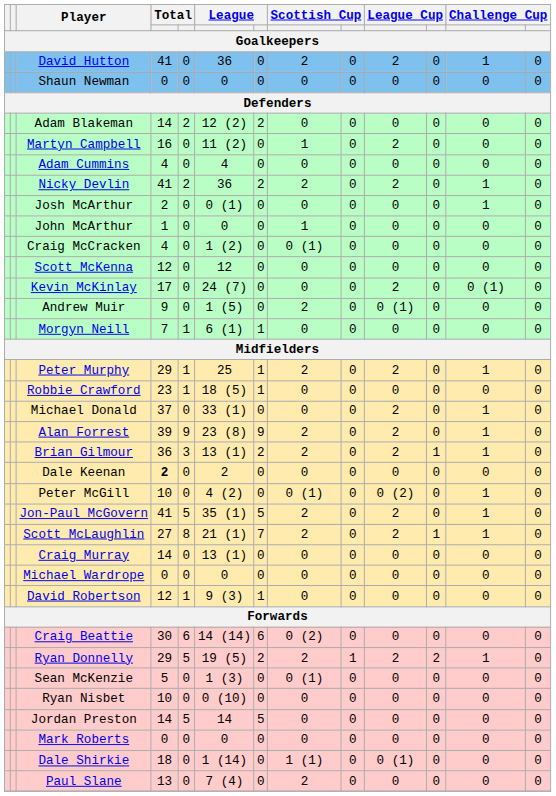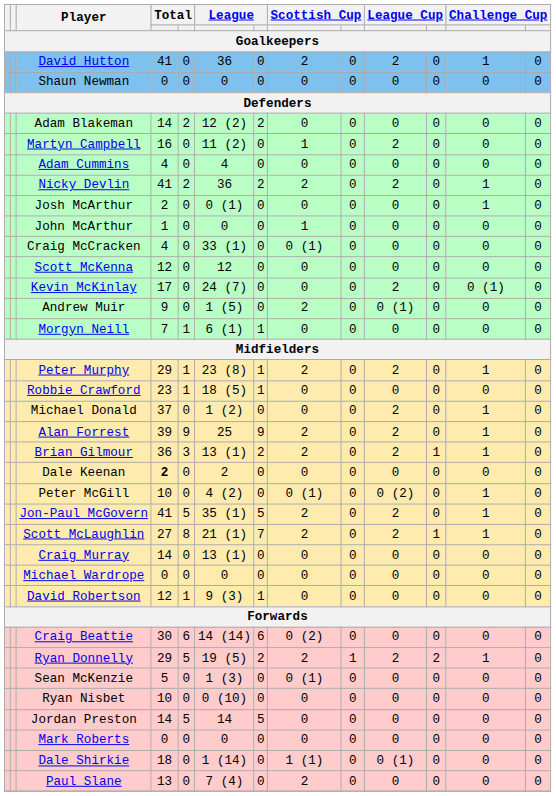Craig McCracken | column 6: 1 (2) -> 33 (1)
Peter Murphy | column 6: 25 -> 23 (8)
Michael Donald | column 6: 33 (1) -> 1 (2)
Alan Forrest | column 6: 23 (8) -> 25
